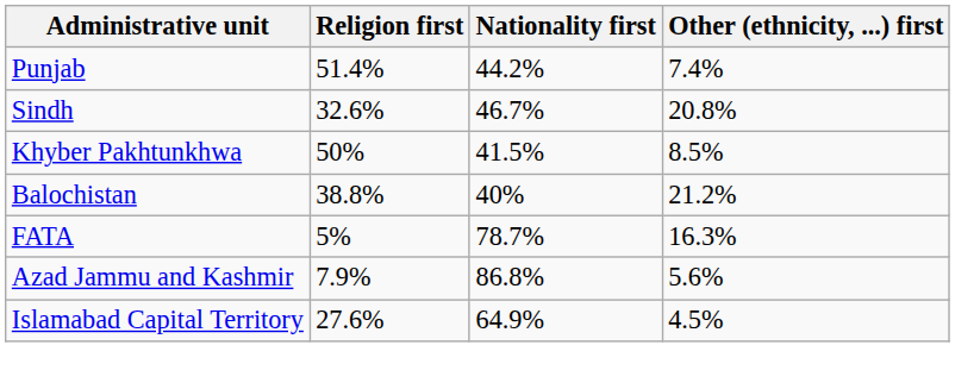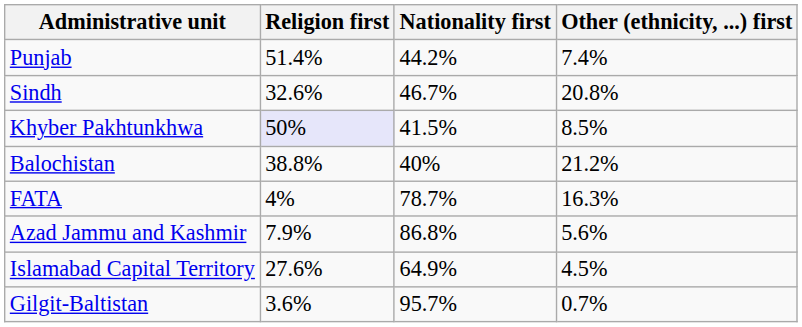Khyber Pakhtunkhwa | Religion first: no background -> lavender background
FATA | Religion first: 5% -> 4%
+ row: Gilgit-Baltistan | 3.6% | 95.7% | 0.7%
